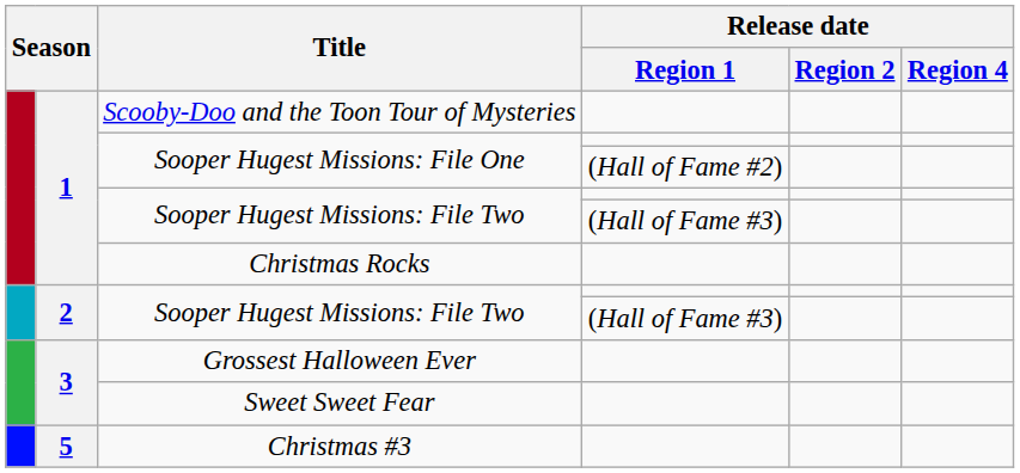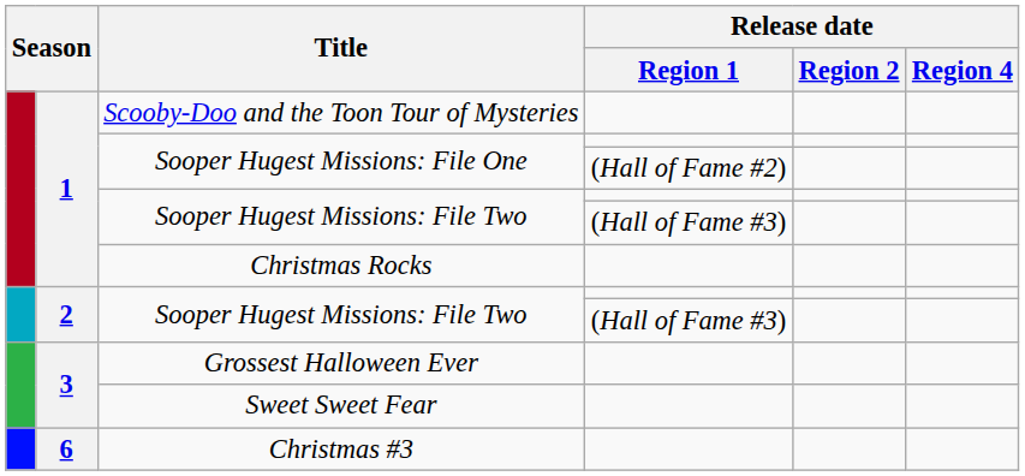Christmas #3 | column 2: 5 -> 6
